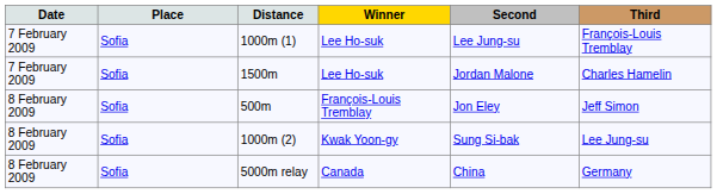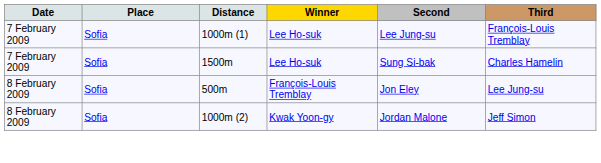1500m | Second: Jordan Malone -> Sung Si-bak
500m | Third: Jeff Simon -> Lee Jung-su
1000m (2) | Second: Sung Si-bak -> Jordan Malone
1000m (2) | Third: Lee Jung-su -> Jeff Simon
- row: 8 February 2009 | Sofia | 5000m relay | Canada | China | Germany
